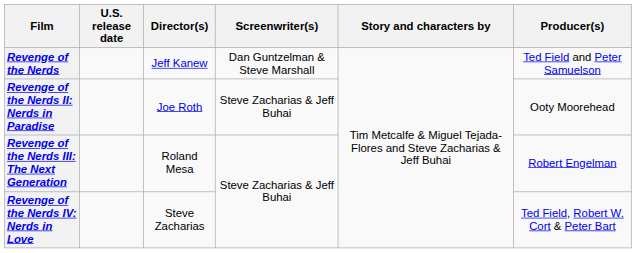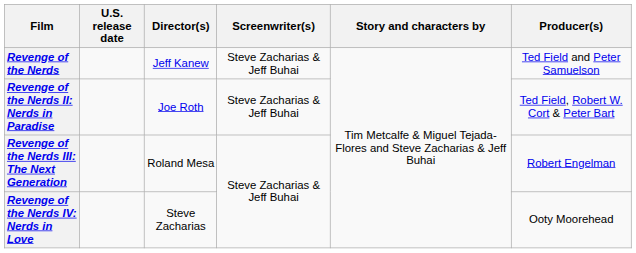Revenge of the Nerds | Screenwriter(s): Dan Guntzelman & Steve Marshall -> Steve Zacharias & Jeff Buhai
Revenge of the Nerds II: Nerds in Paradise | Producer(s): Ooty Moorehead -> Ted Field, Robert W. Cort & Peter Bart
Revenge of the Nerds IV: Nerds in Love | Producer(s): Ted Field, Robert W. Cort & Peter Bart -> Ooty Moorehead
